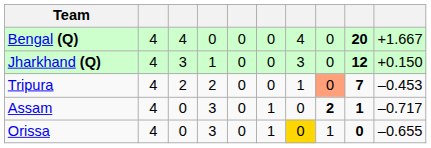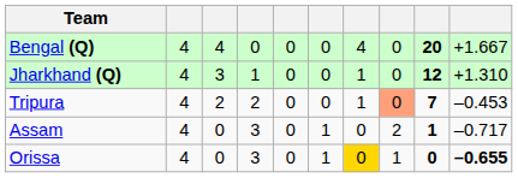Jharkhand (Q) | column 7: 3 -> 1
Jharkhand (Q) | column 10: +0.150 -> +1.310
Assam | column 8: bold -> normal
Orissa | column 10: normal -> bold
